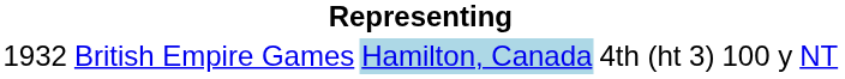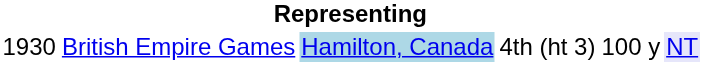British Empire Games | column 1: 1932 -> 1930
British Empire Games | column 6: no background -> lavender background
